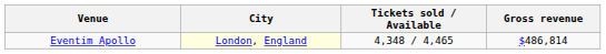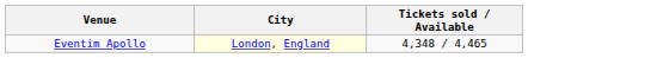- column: Gross revenue | $486,814
